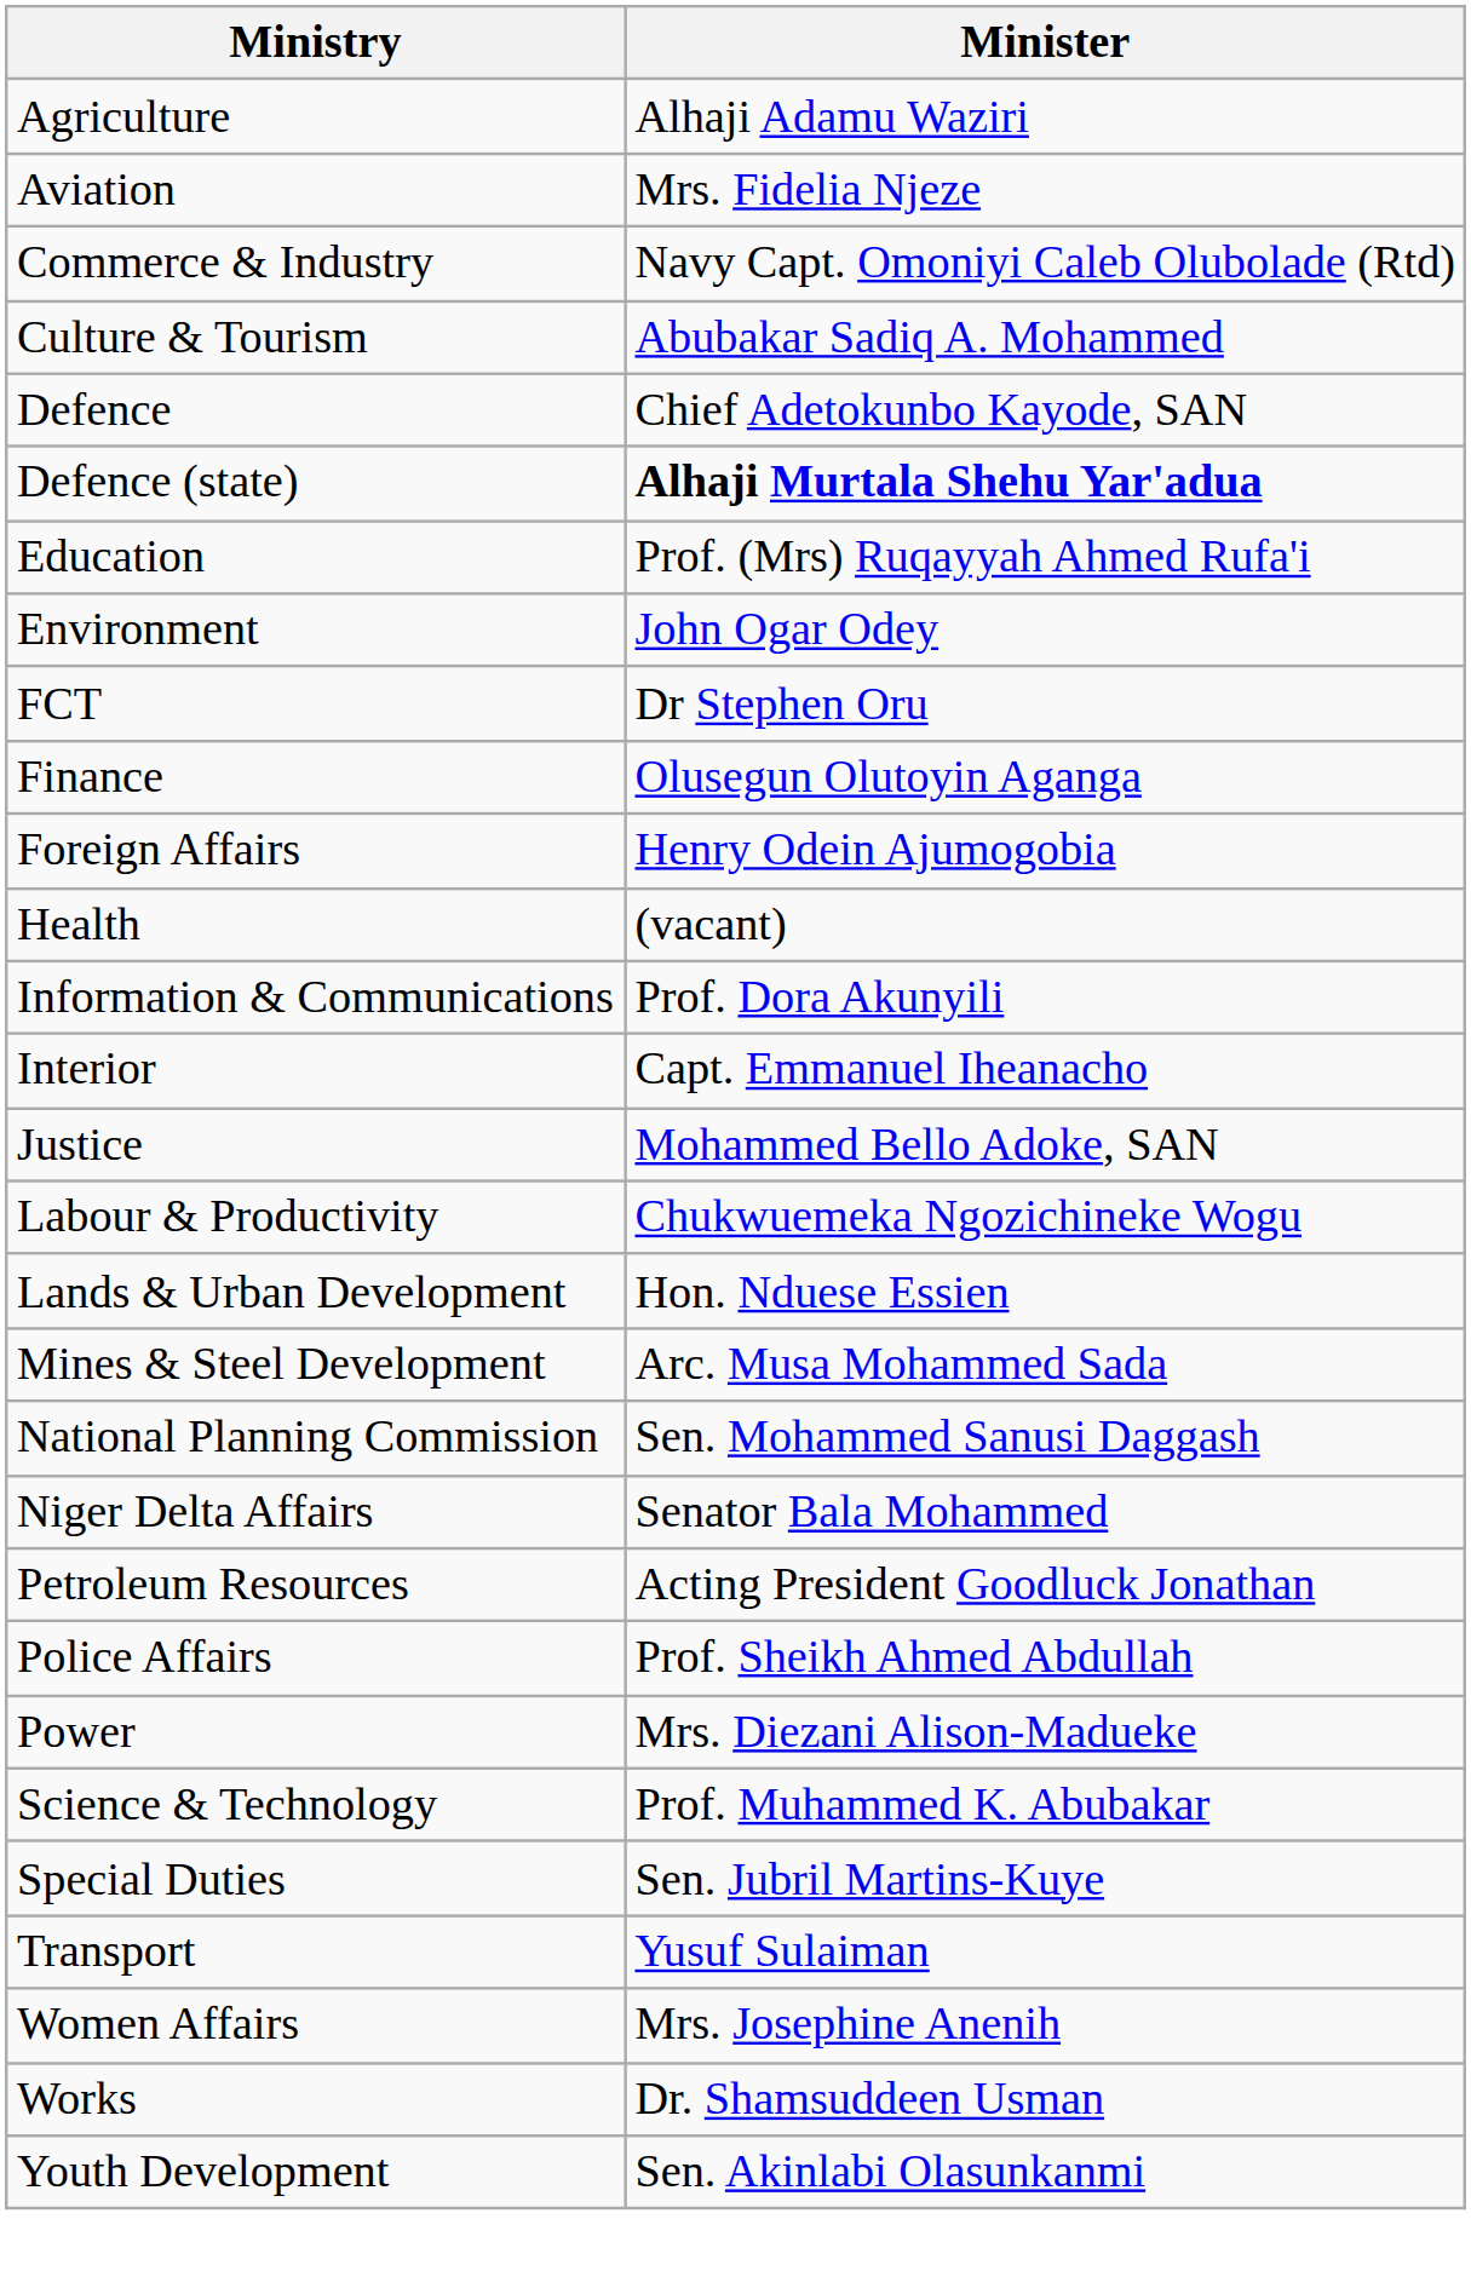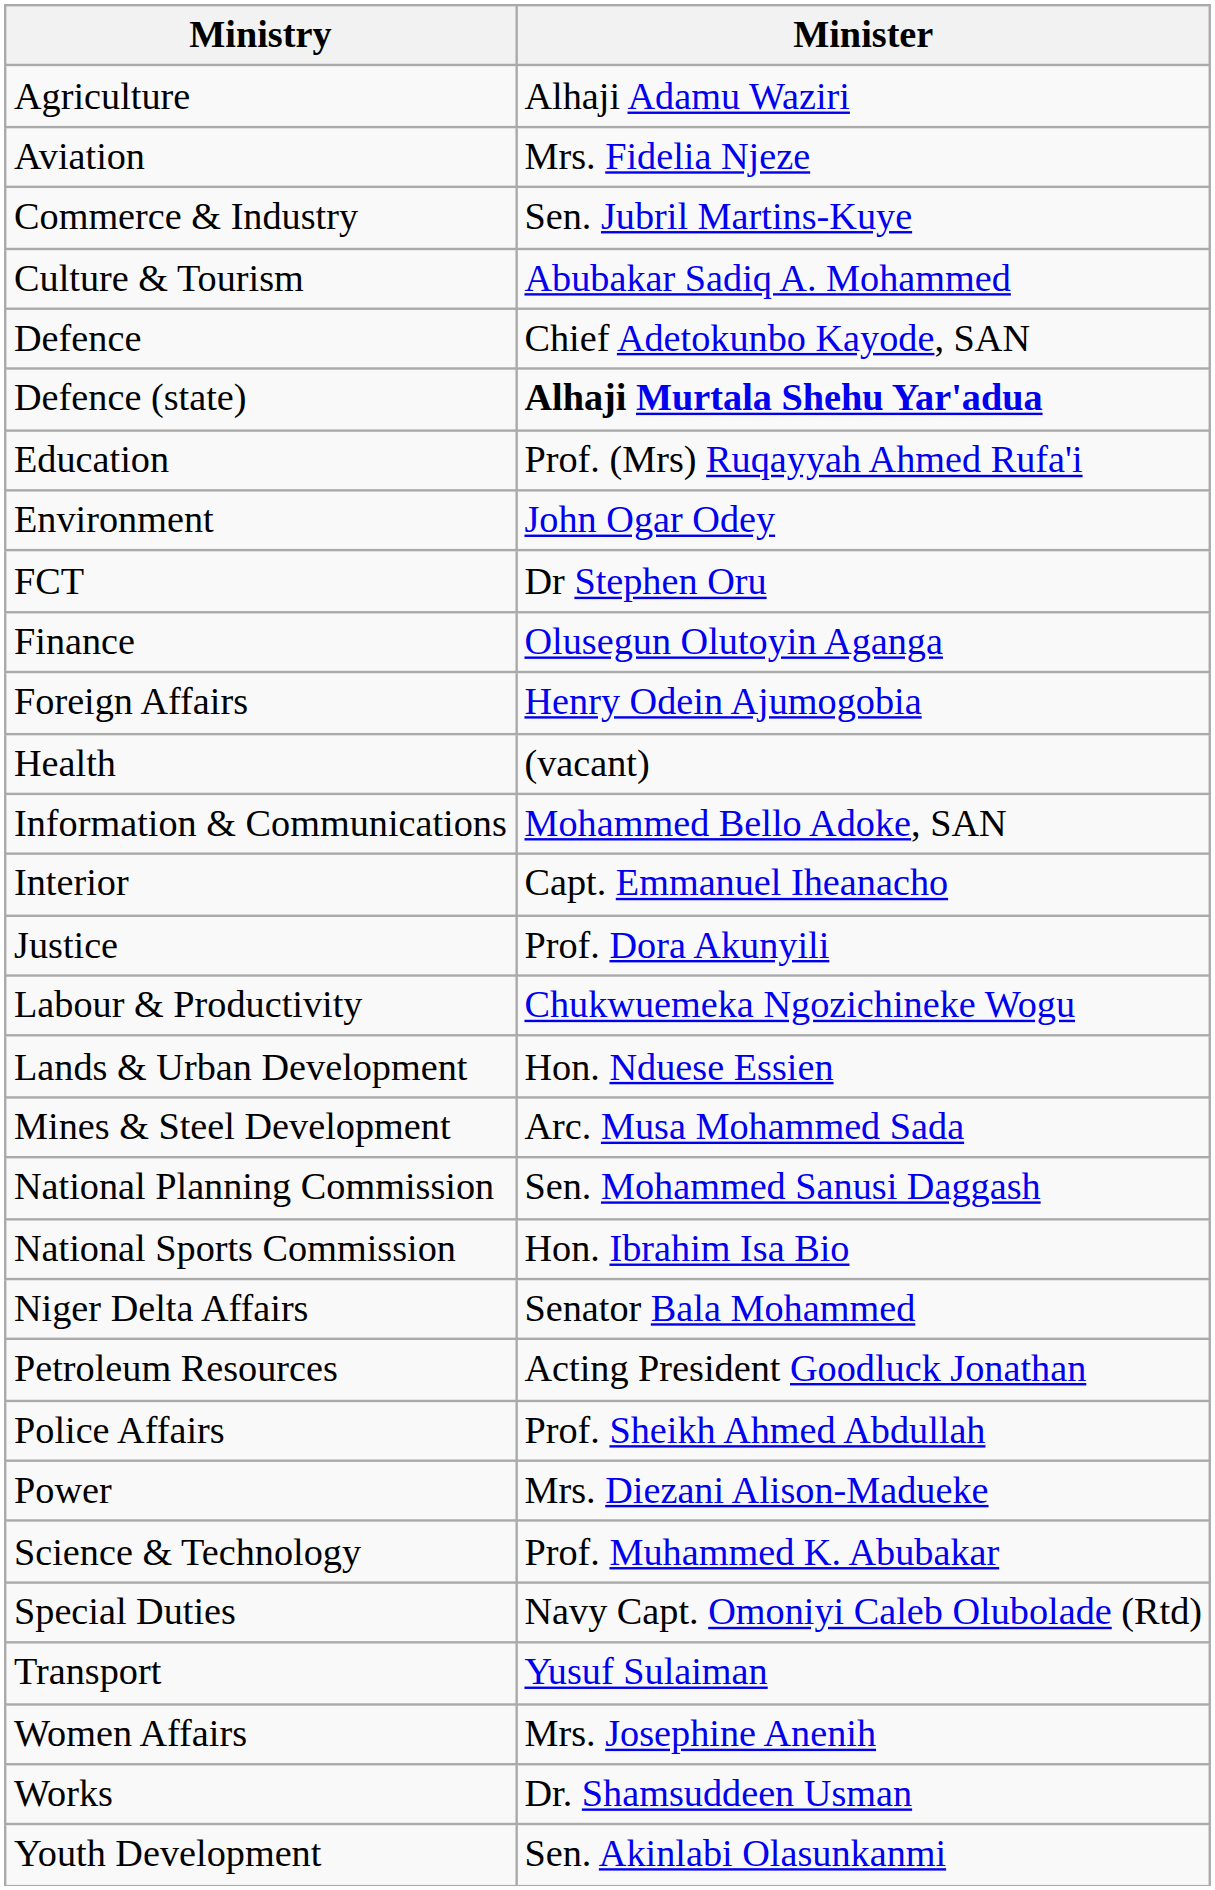Commerce & Industry | Minister: Navy Capt. Omoniyi Caleb Olubolade (Rtd) -> Sen. Jubril Martins-Kuye
Information & Communications | Minister: Prof. Dora Akunyili -> Mohammed Bello Adoke, SAN
Justice | Minister: Mohammed Bello Adoke, SAN -> Prof. Dora Akunyili
+ row: National Sports Commission | Hon. Ibrahim Isa Bio
Special Duties | Minister: Sen. Jubril Martins-Kuye -> Navy Capt. Omoniyi Caleb Olubolade (Rtd)
